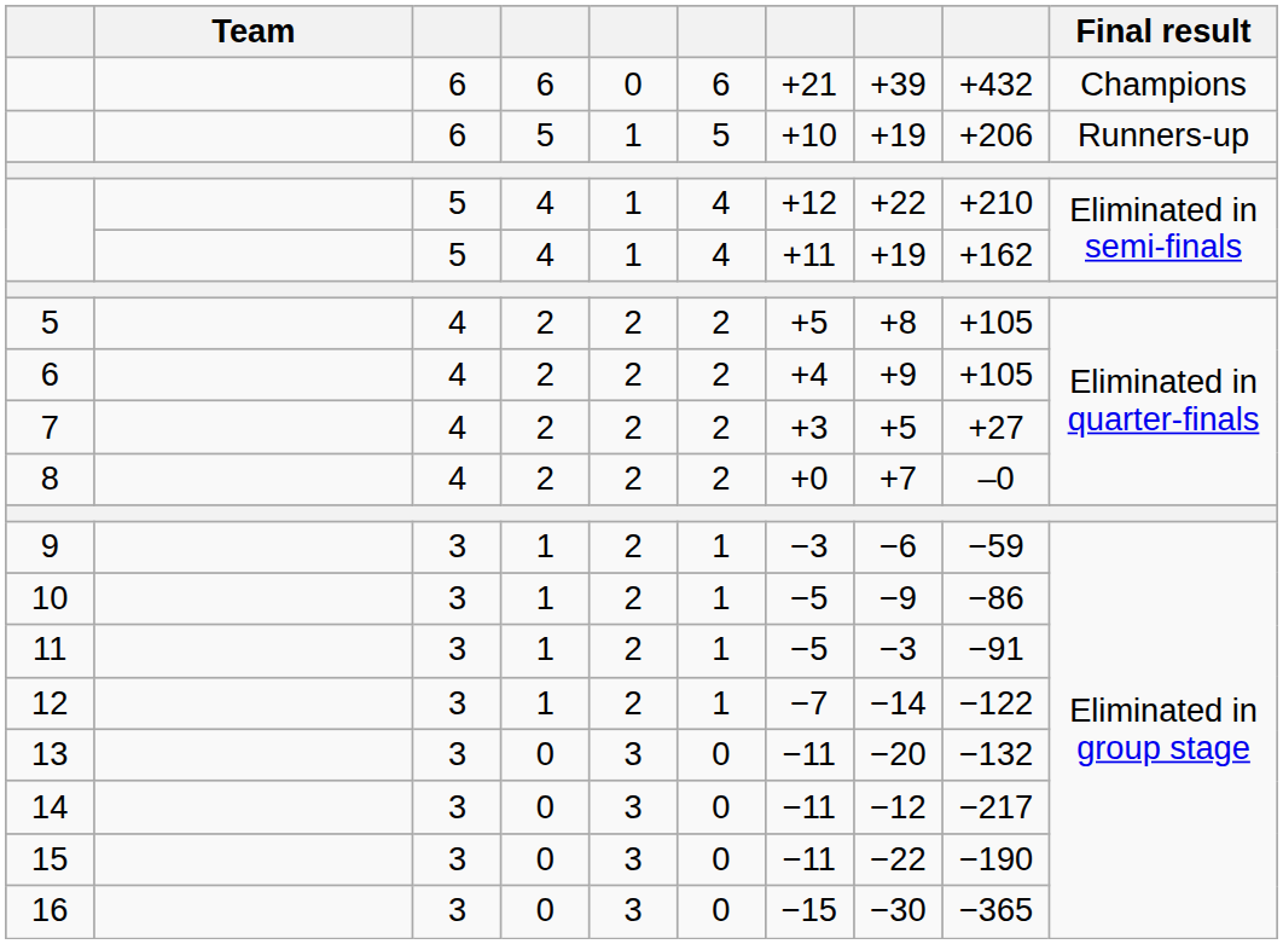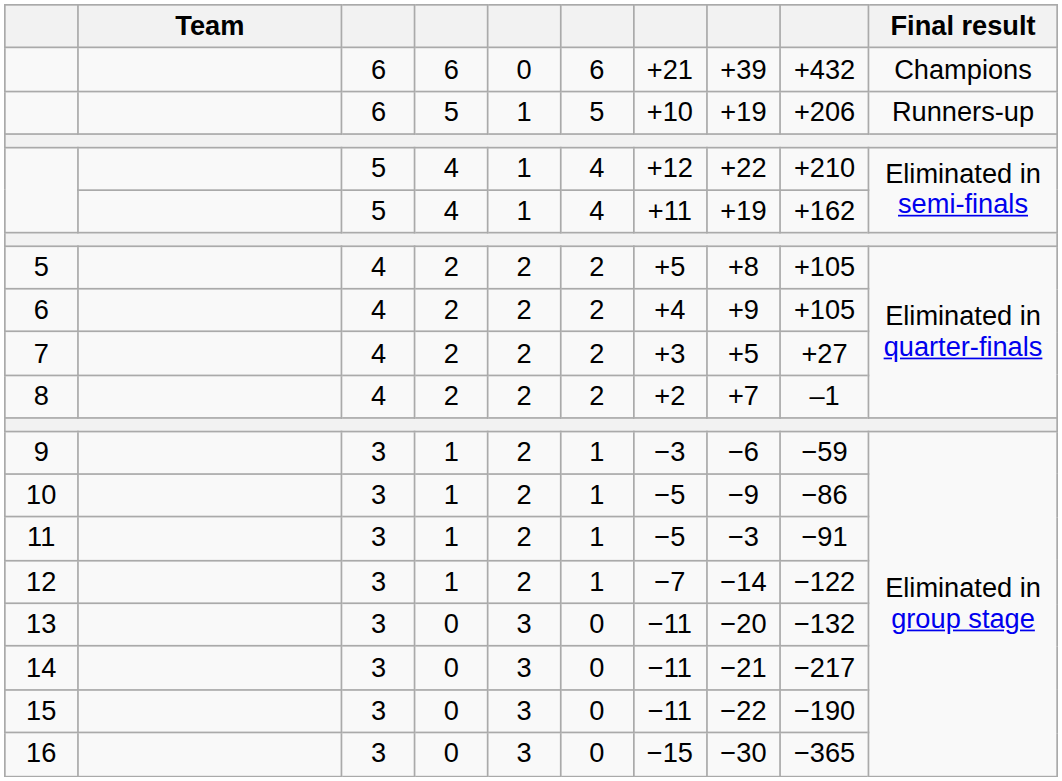8 | column 7: +0 -> +2
8 | column 9: –0 -> –1
14 | column 8: −12 -> −21
